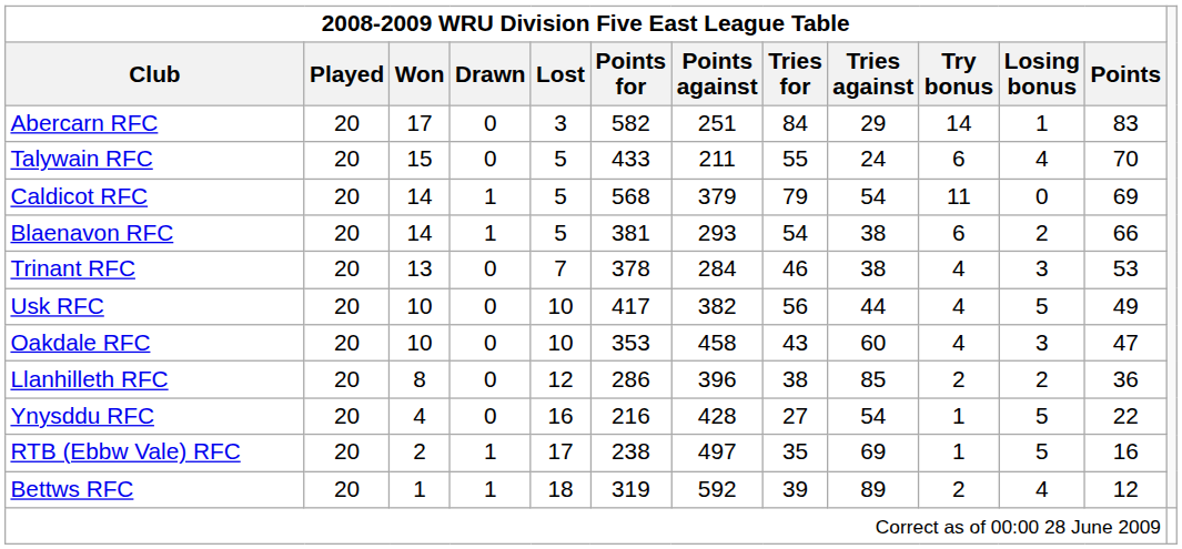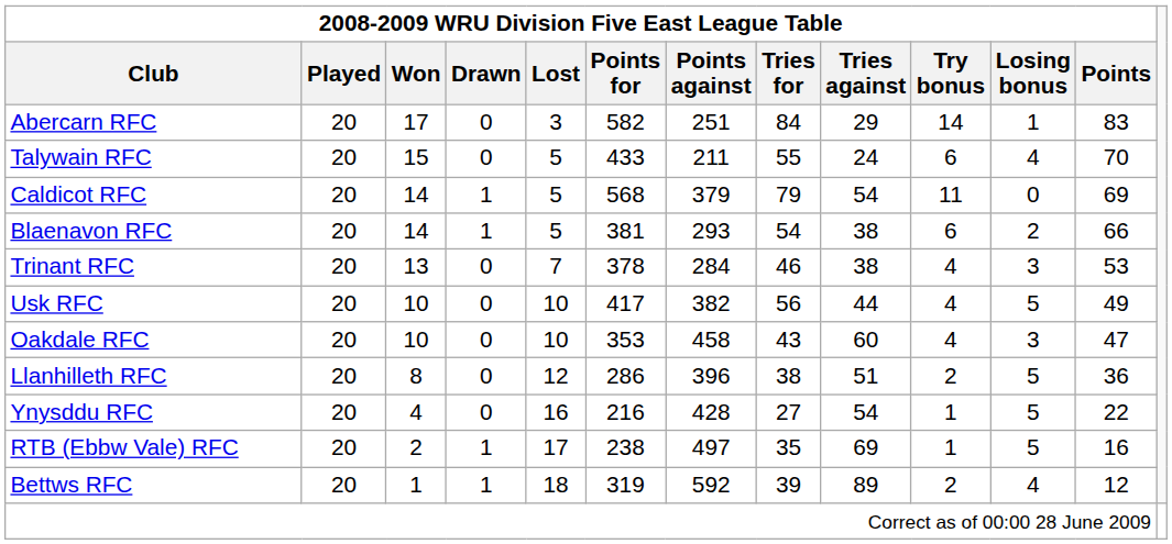Llanhilleth RFC | column 9: 85 -> 51
Llanhilleth RFC | 2008-2009 WRU Division Five East League Table / Losing bonus: 2 -> 5
